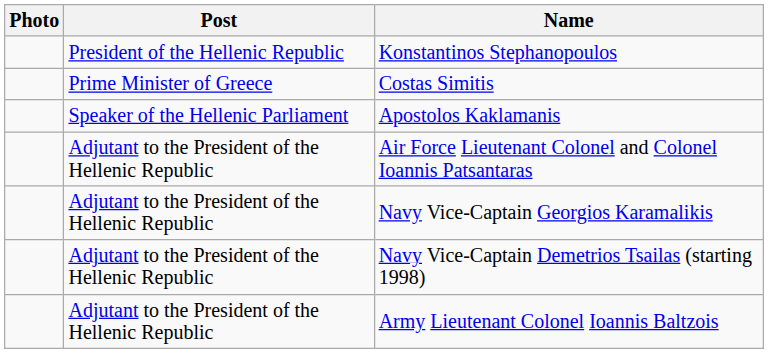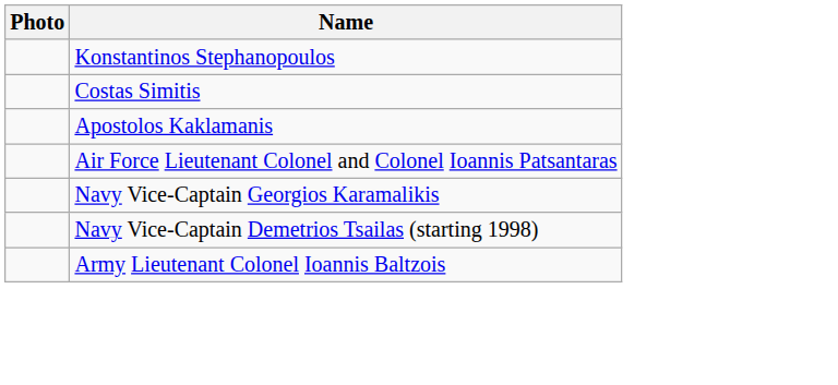- column: Post | President of the Hellenic Republic | Prime Minister of Greece | Speaker of the Hellenic Parliament | Adjutant to the President of the Hellenic Republic | Adjutant to the President of the Hellenic Republic | Adjutant to the President of the Hellenic Republic | Adjutant to the President of the Hellenic Republic
